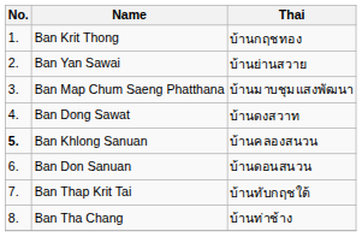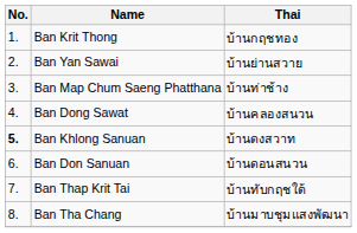Ban Map Chum Saeng Phatthana | Thai: บ้านมาบชุมแสงพัฒนา -> บ้านท่าช้าง
Ban Dong Sawat | Thai: บ้านดงสวาท -> บ้านคลองสนวน
Ban Khlong Sanuan | Thai: บ้านคลองสนวน -> บ้านดงสวาท
Ban Tha Chang | Thai: บ้านท่าช้าง -> บ้านมาบชุมแสงพัฒนา
